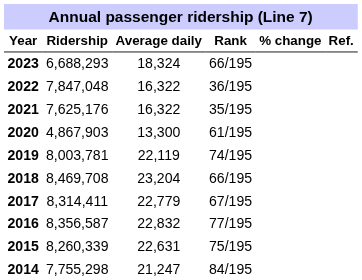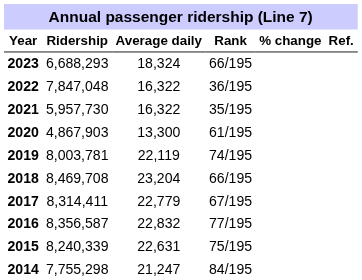2021 | Ridership: 7,625,176 -> 5,957,730
2015 | Ridership: 8,260,339 -> 8,240,339
